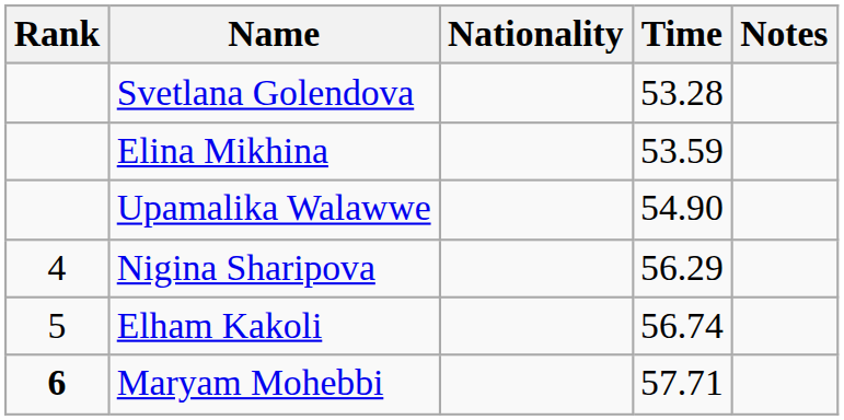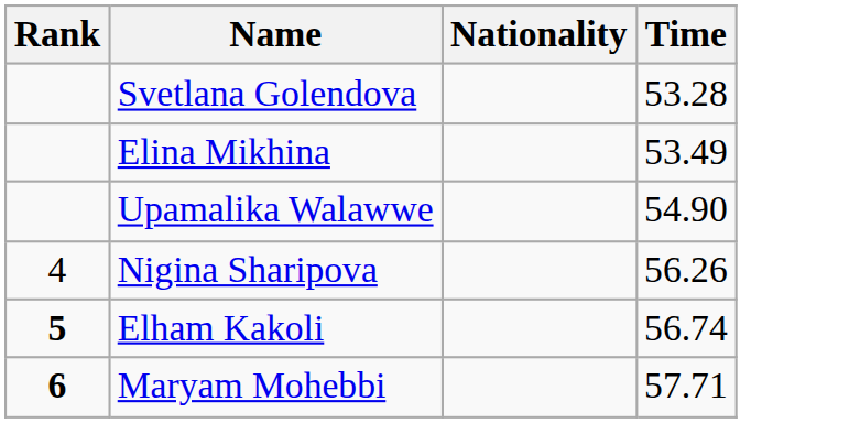- column: Notes
Elina Mikhina | Time: 53.59 -> 53.49
Nigina Sharipova | Time: 56.29 -> 56.26
Elham Kakoli | Rank: normal -> bold
